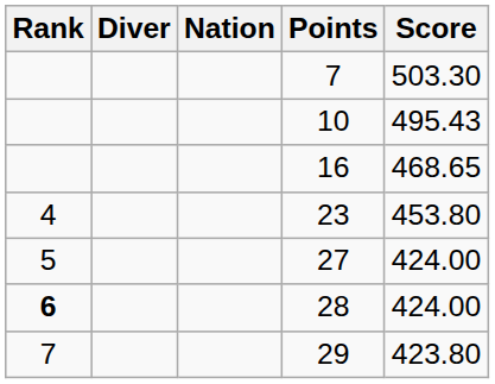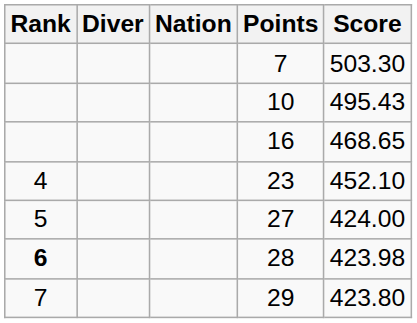23 | Score: 453.80 -> 452.10
28 | Score: 424.00 -> 423.98
